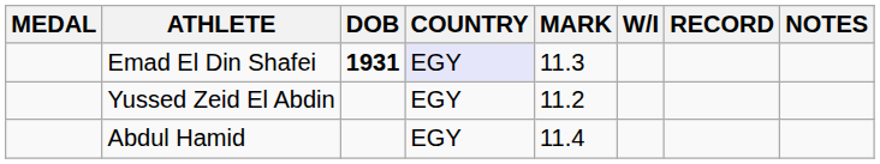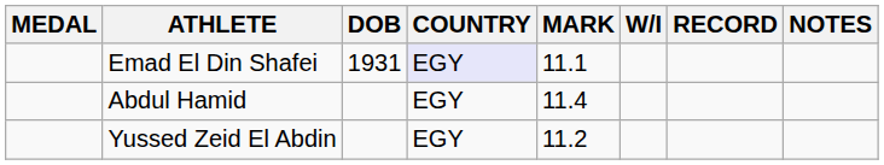Emad El Din Shafei | DOB: bold -> normal
Emad El Din Shafei | MARK: 11.3 -> 11.1
rows swapped: Yussed Zeid El Abdin <-> Abdul Hamid
